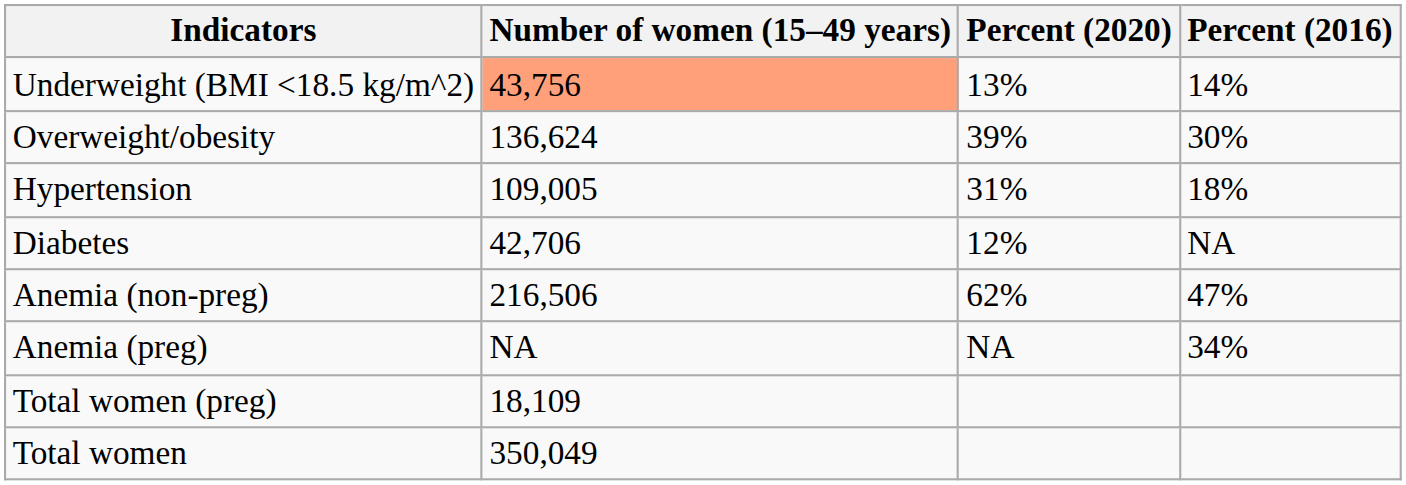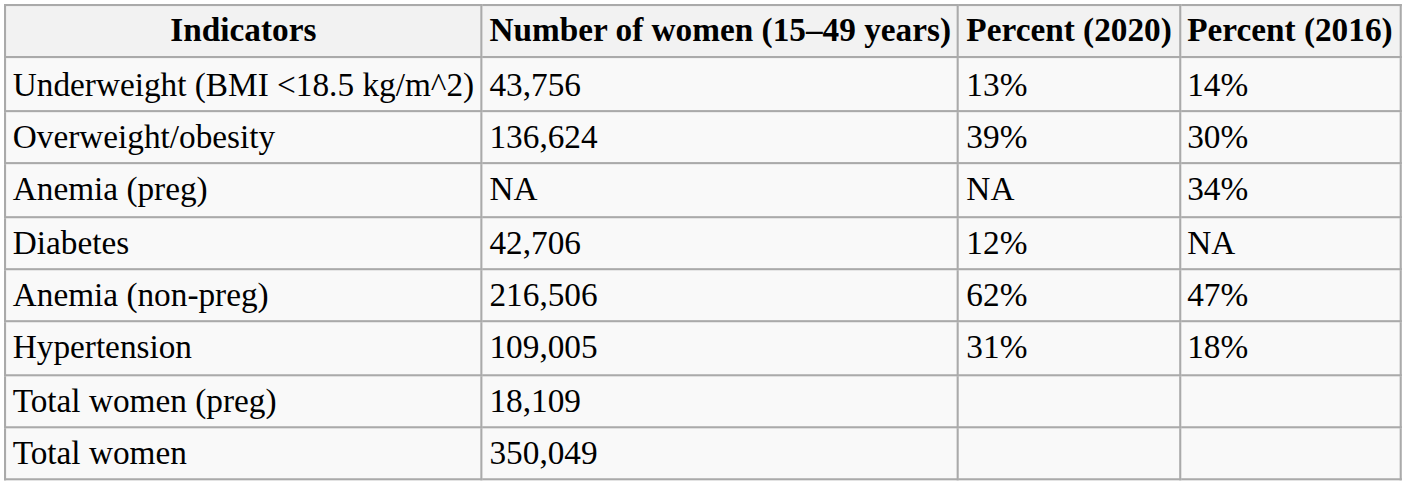Underweight (BMI <18.5 kg/m^2) | Number of women (15–49 years): lightsalmon background -> no background
rows swapped: Hypertension <-> Anemia (preg)
